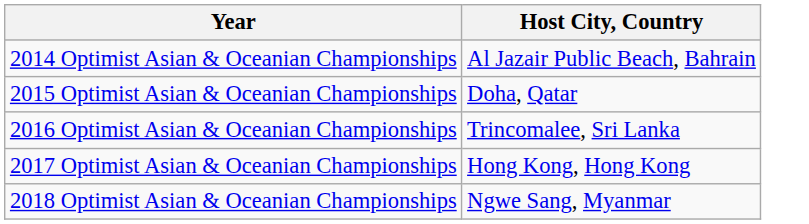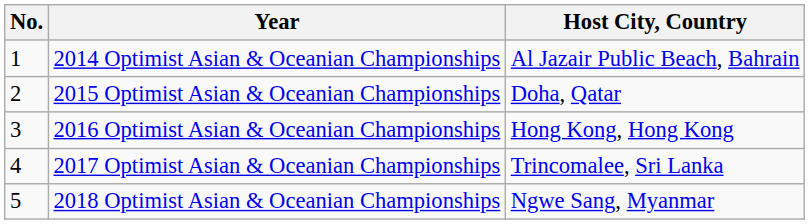+ column: No. | 1 | 2 | 3 | 4 | 5
2016 Optimist Asian & Oceanian Championships | Host City, Country: Trincomalee, Sri Lanka -> Hong Kong, Hong Kong
2017 Optimist Asian & Oceanian Championships | Host City, Country: Hong Kong, Hong Kong -> Trincomalee, Sri Lanka
